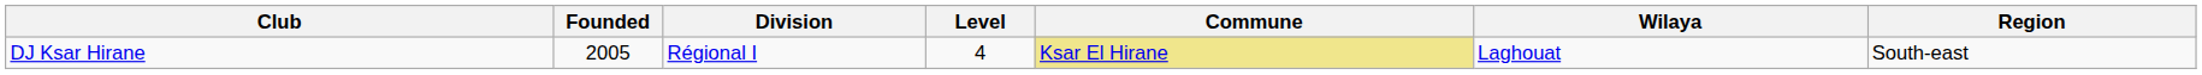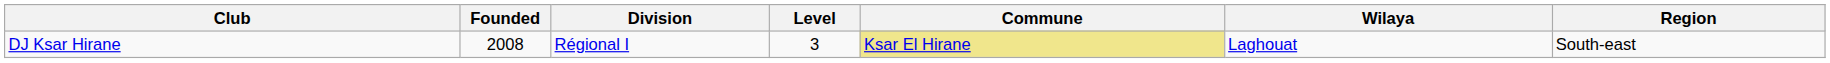DJ Ksar Hirane | Founded: 2005 -> 2008
DJ Ksar Hirane | Level: 4 -> 3
